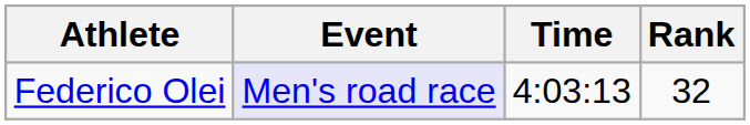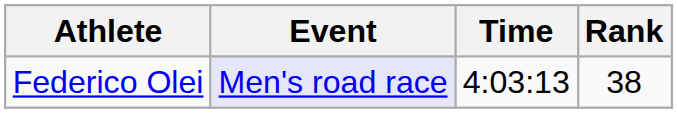Federico Olei | Rank: 32 -> 38
